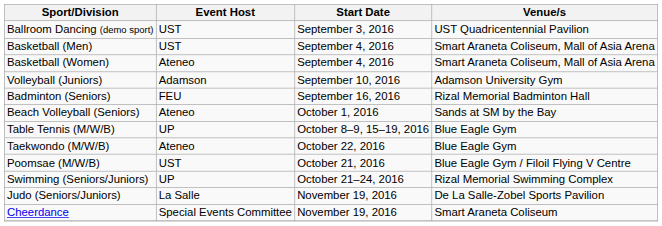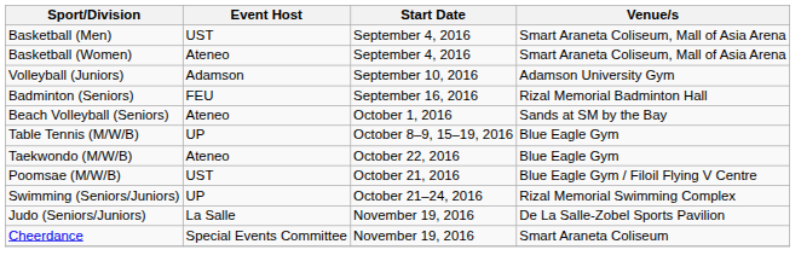- row: Ballroom Dancing (demo sport) | UST | September 3, 2016 | UST Quadricentennial Pavilion
